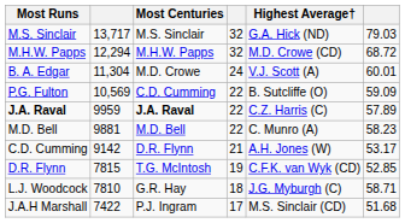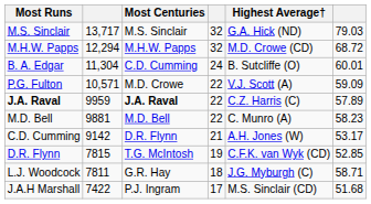B. A. Edgar | Most Centuries: M.D. Crowe -> C.D. Cumming
B. A. Edgar | Highest Average†: V.J. Scott (A) -> B. Sutcliffe (O)
P.G. Fulton | column 2: 10,569 -> 10,571
P.G. Fulton | Most Centuries: C.D. Cumming -> M.D. Crowe
P.G. Fulton | Highest Average†: B. Sutcliffe (O) -> V.J. Scott (A)
L.J. Woodcock | column 2: 7810 -> 7811
